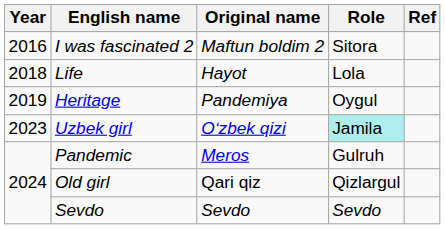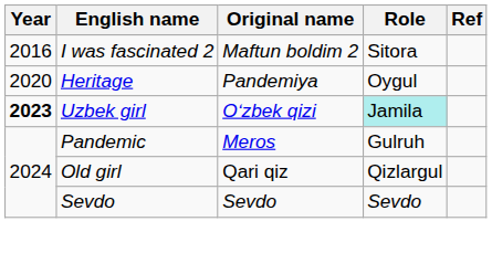- row: 2018 | Life | Hayot | Lola
Heritage | Year: 2019 -> 2020
Uzbek girl | Year: normal -> bold
